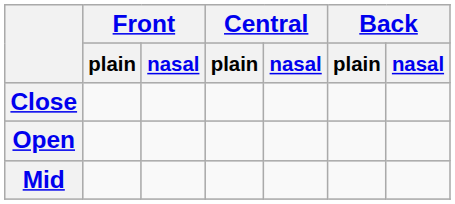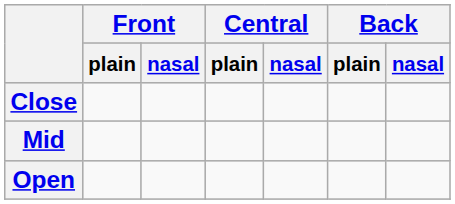rows swapped: Mid <-> Open
